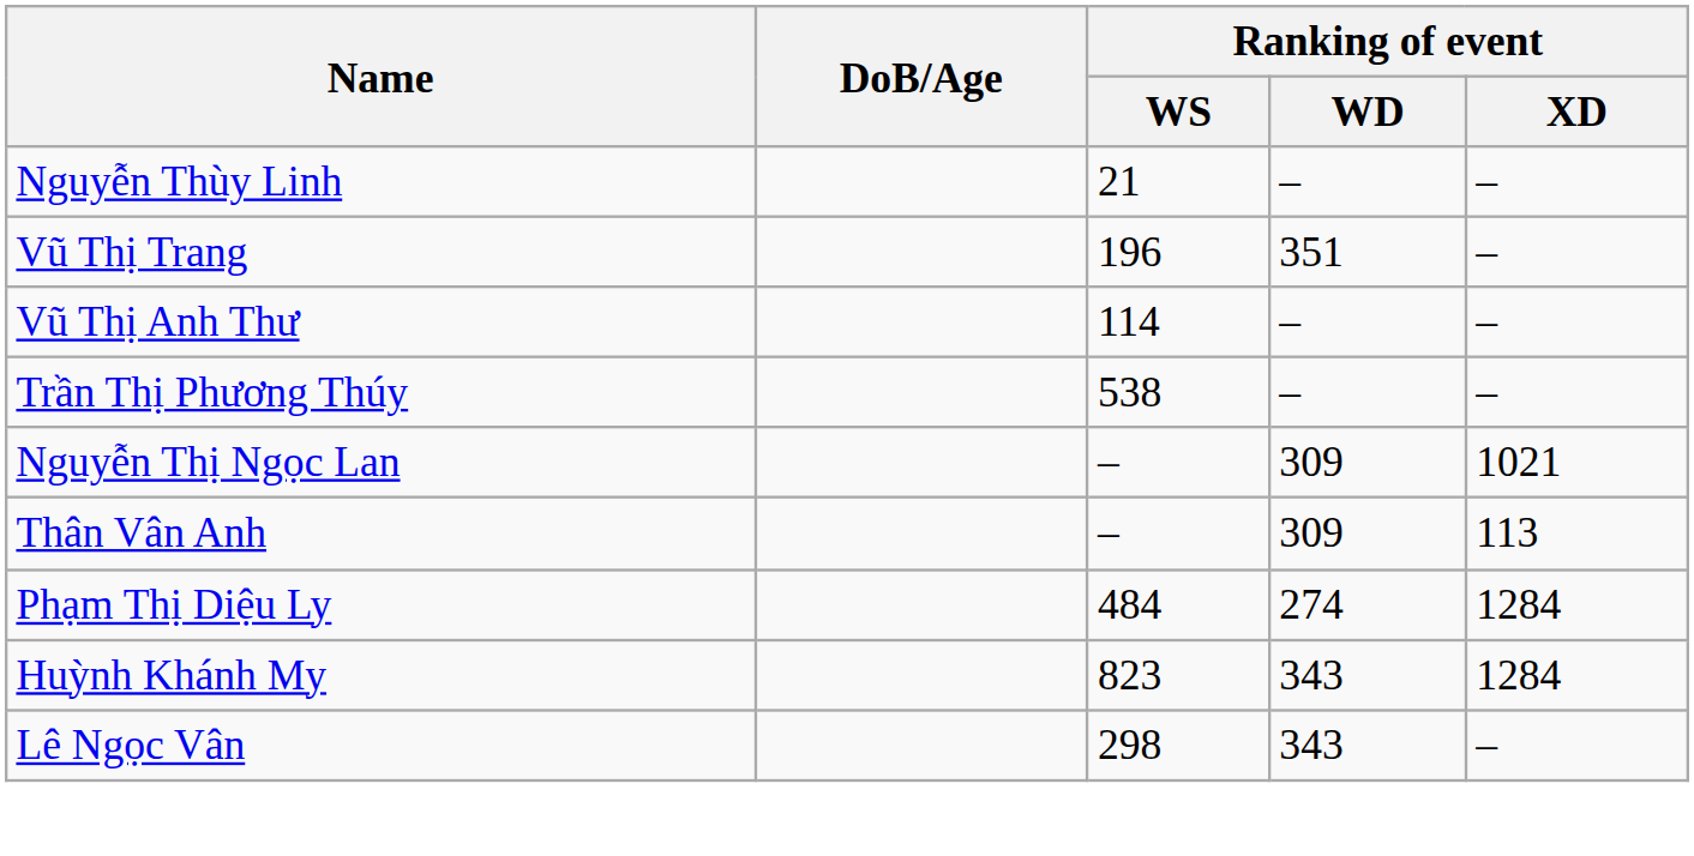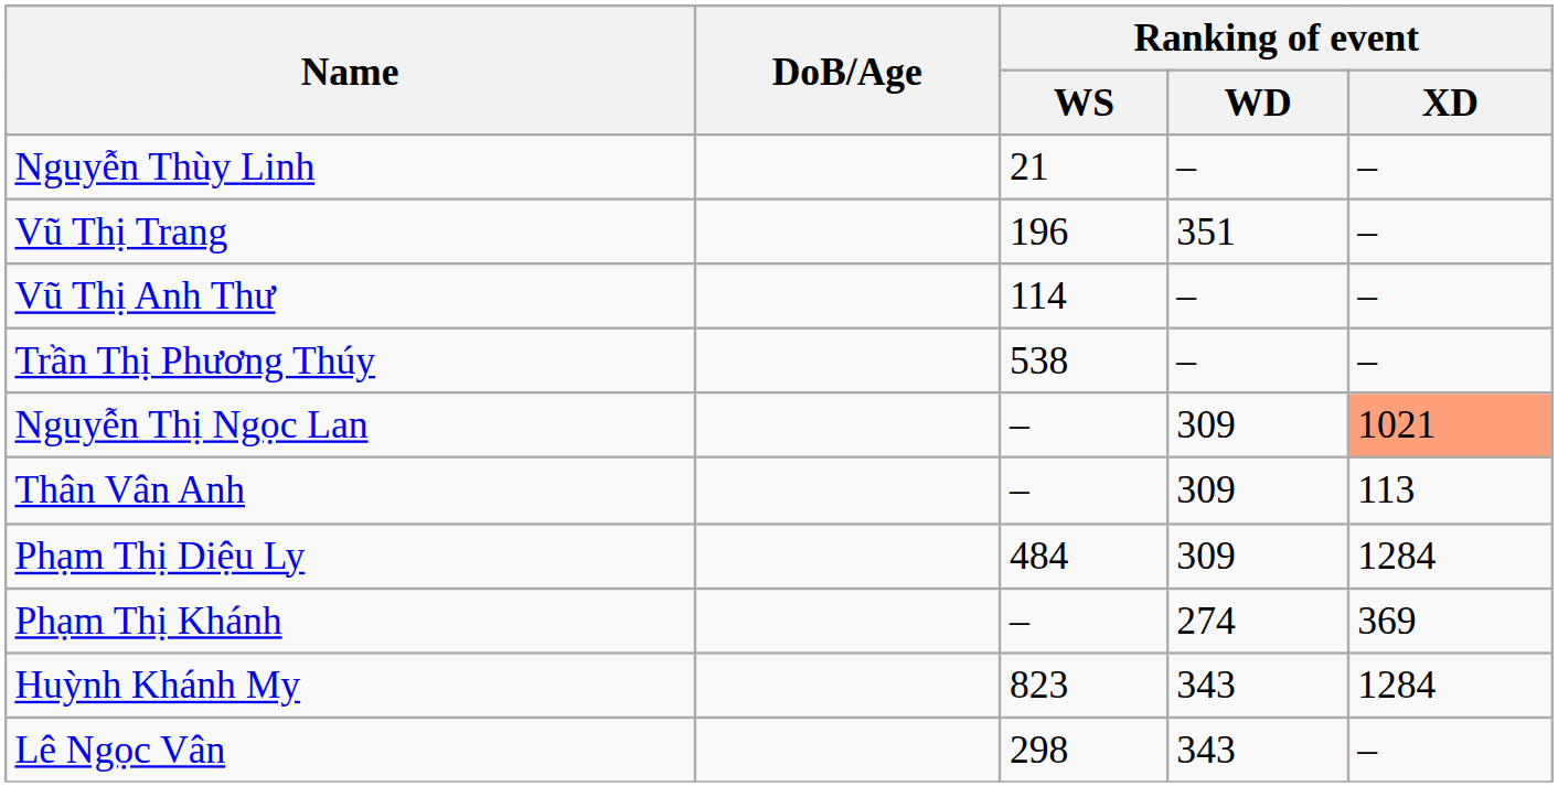Nguyễn Thị Ngọc Lan | Ranking of event / XD: no background -> lightsalmon background
Phạm Thị Diệu Ly | Ranking of event / WD: 274 -> 309
+ row: Phạm Thị Khánh | – | 274 | 369
